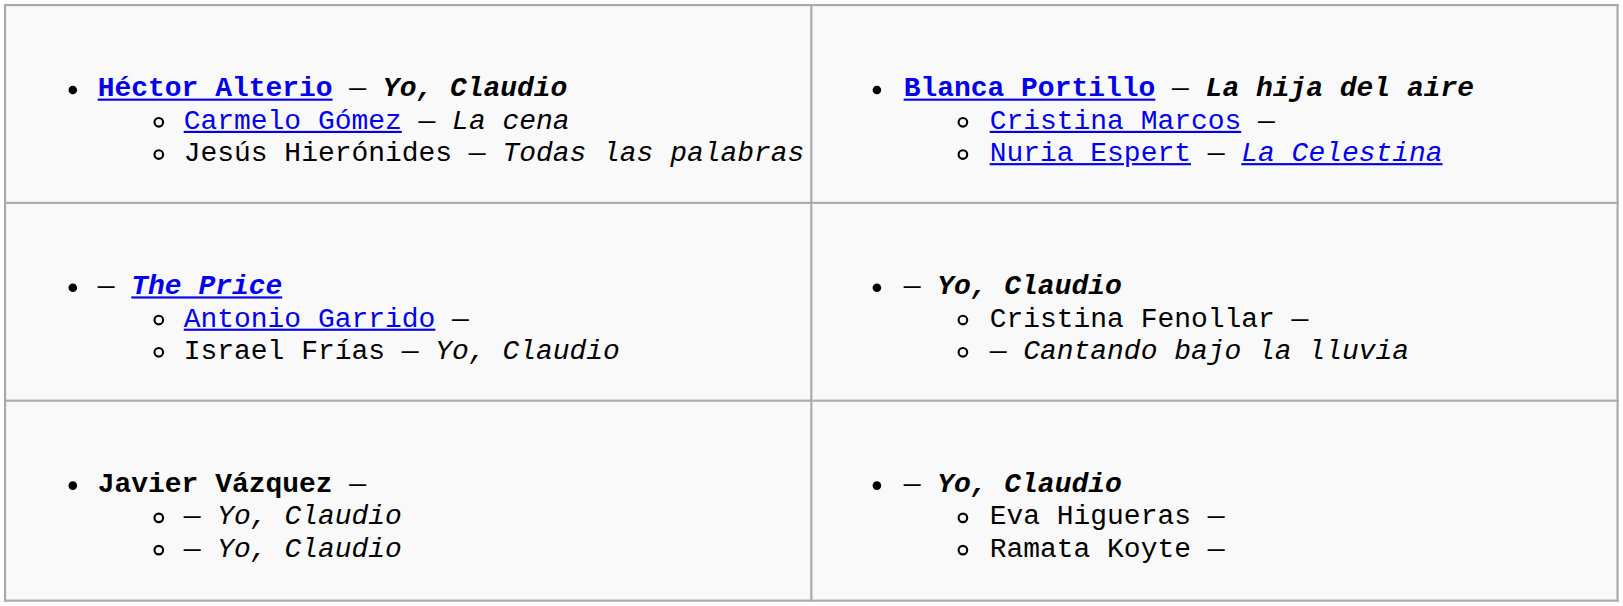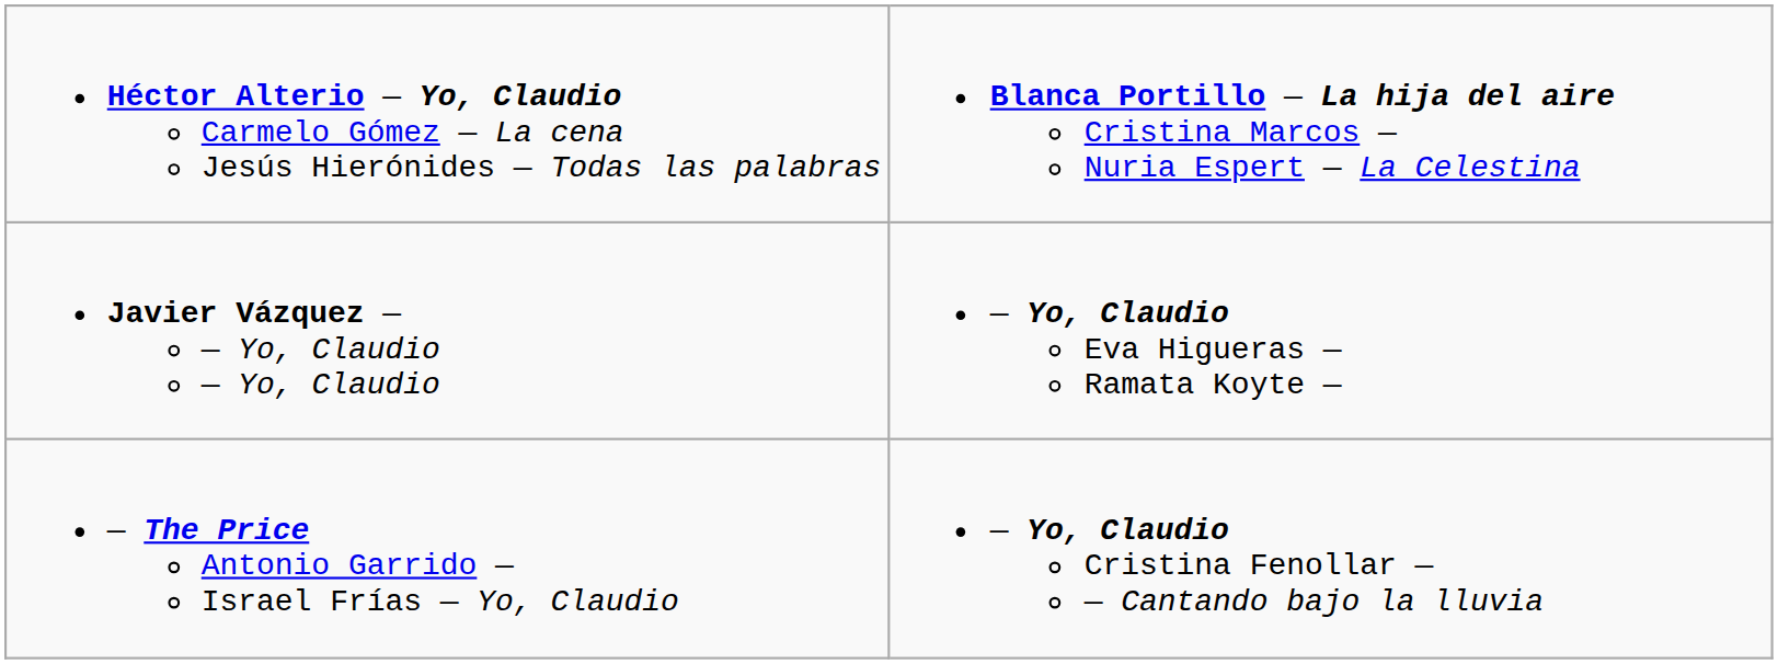rows swapped: — The Price Antonio Garrido — Israel Frías — Yo, Claudio <-> Javier Vázquez — — Yo, Claudio — Yo, Claudio
